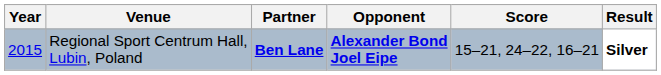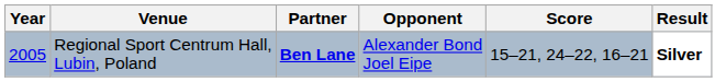Regional Sport Centrum Hall, Lubin, Poland | Year: 2015 -> 2005
Regional Sport Centrum Hall, Lubin, Poland | Opponent: bold -> normal
